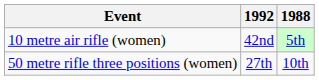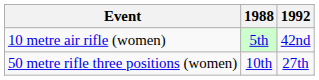columns swapped: 1988 <-> 1992
